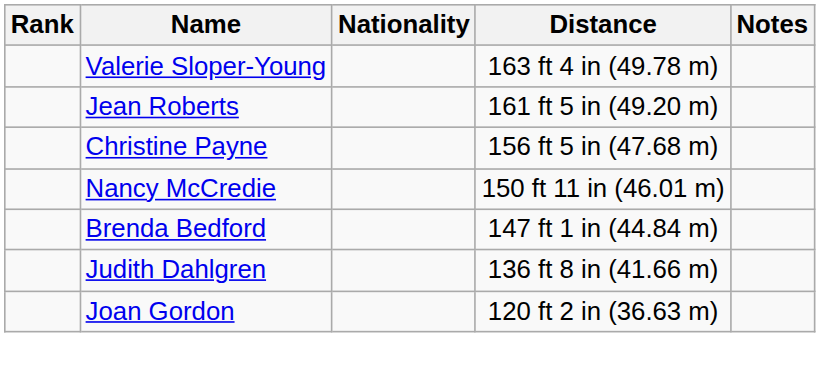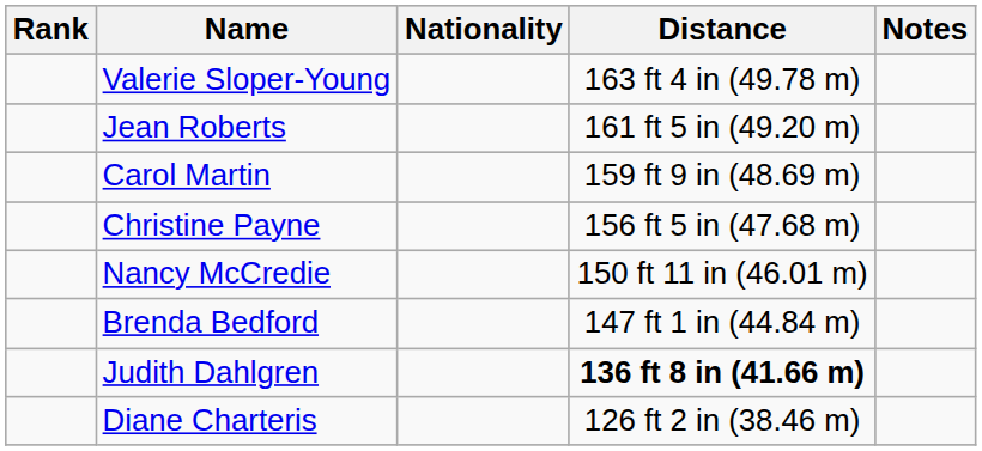+ row: Carol Martin | 159 ft 9 in (48.69 m)
Judith Dahlgren | Distance: normal -> bold
+ row: Diane Charteris | 126 ft 2 in (38.46 m)
- row: Joan Gordon | 120 ft 2 in (36.63 m)
